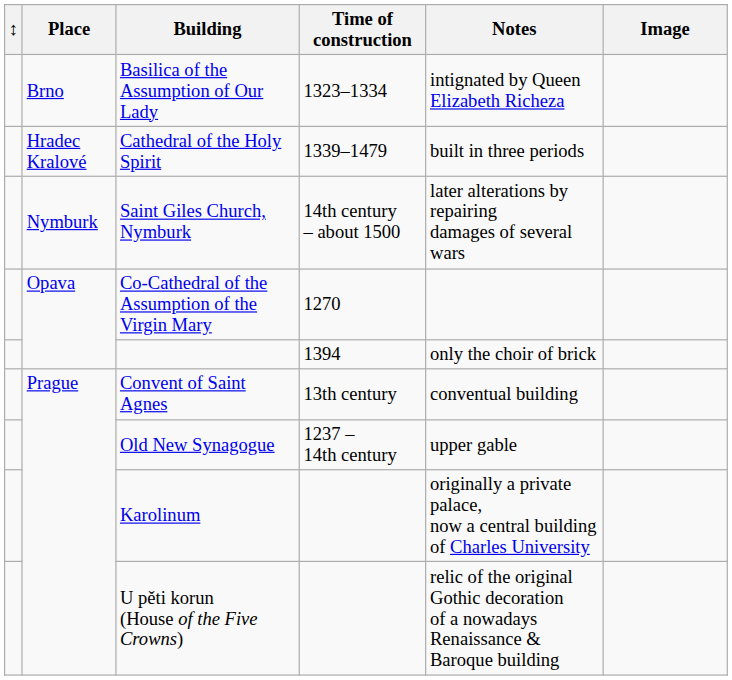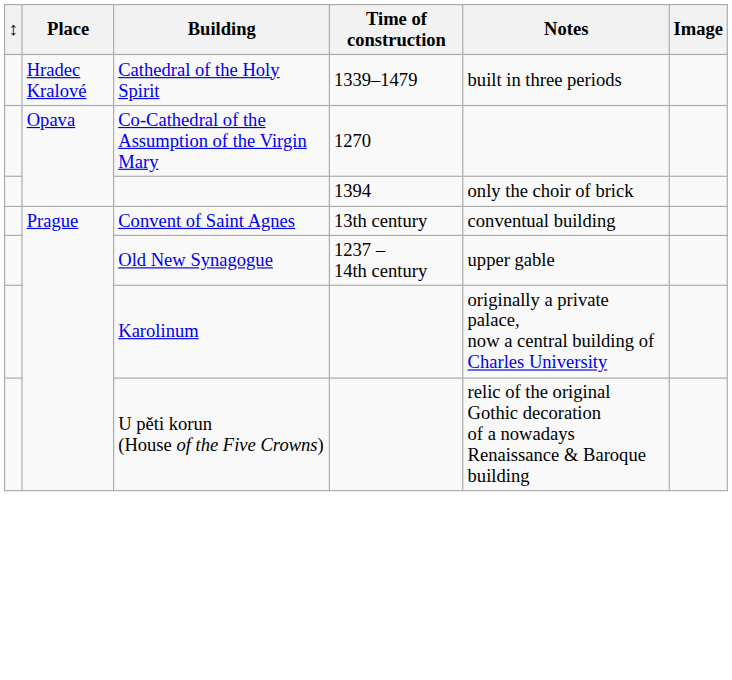- row: Brno | Basilica of the Assumption of Our Lady | 1323–1334 | intignated by Queen Elizabeth Richeza
- row: Nymburk | Saint Giles Church, Nymburk | 14th century – about 1500 | later alterations by repairing damages of several wars
